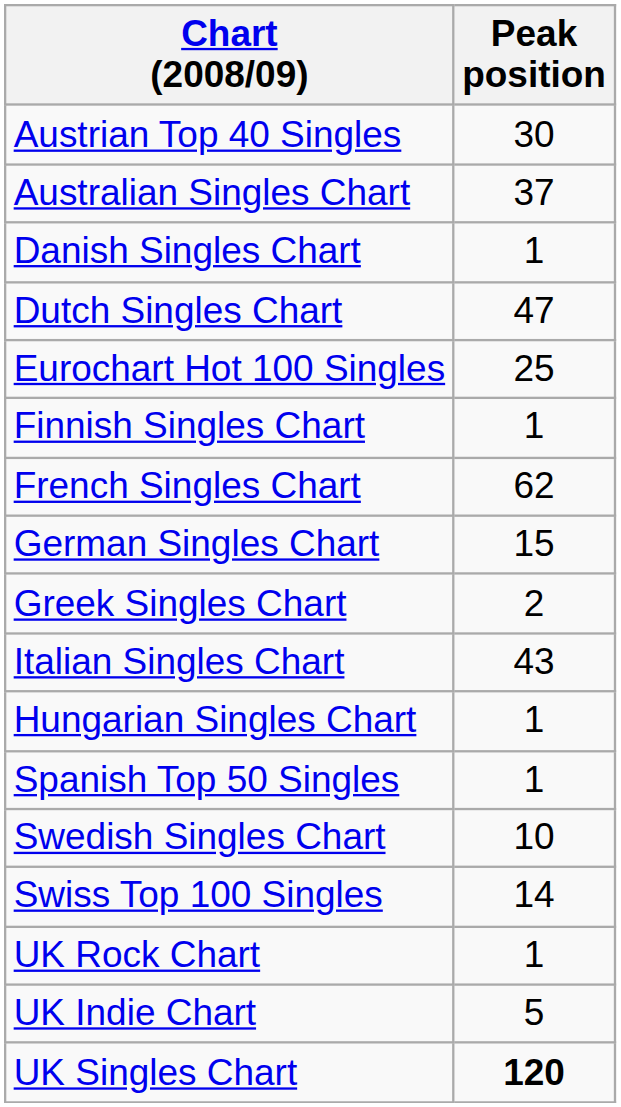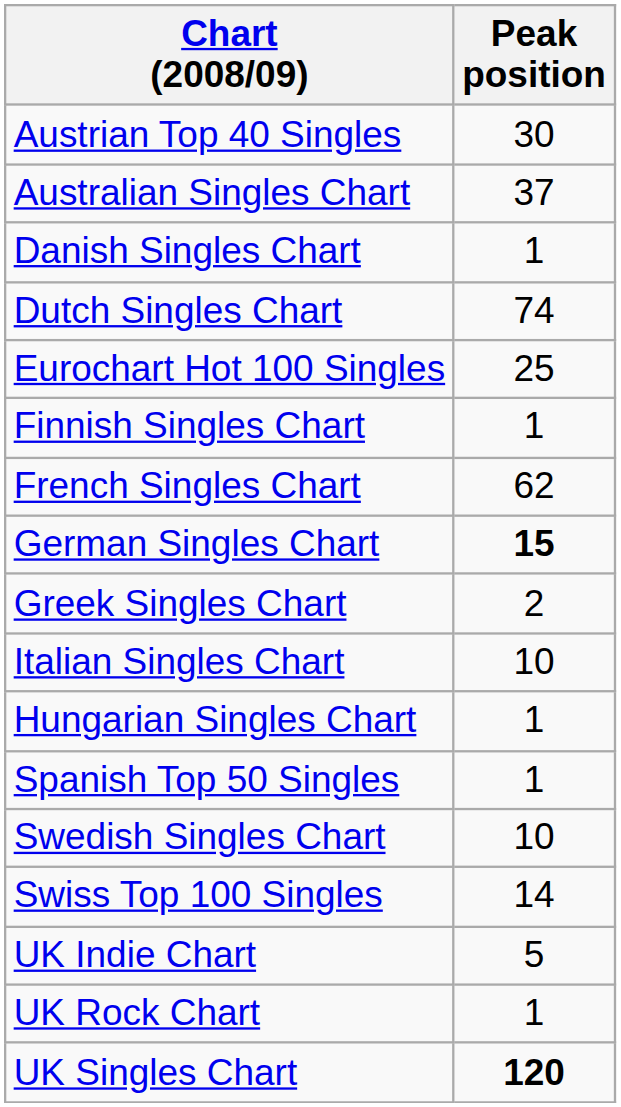Dutch Singles Chart | Peak position: 47 -> 74
German Singles Chart | Peak position: normal -> bold
Italian Singles Chart | Peak position: 43 -> 10
rows swapped: UK Indie Chart <-> UK Rock Chart
